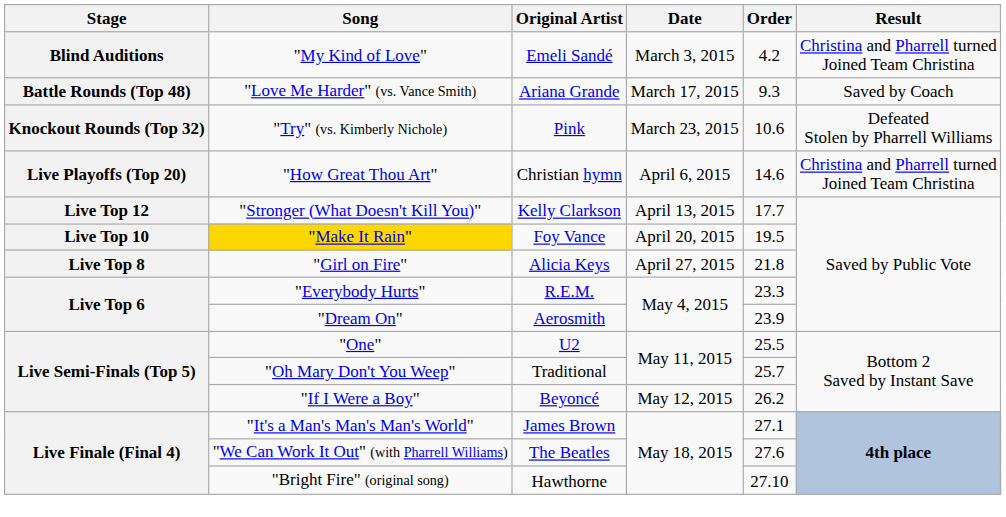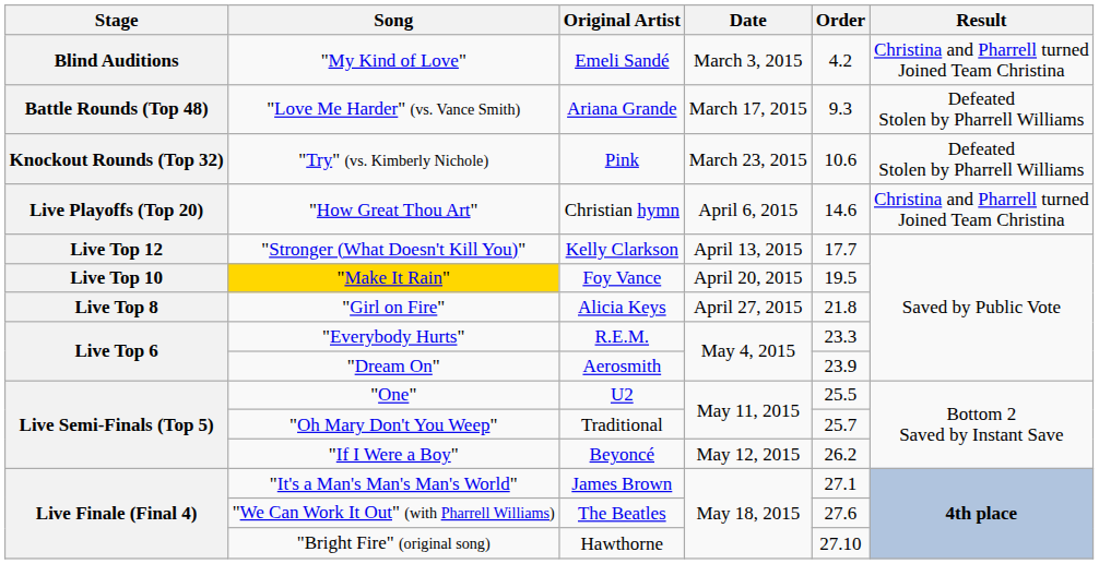"Love Me Harder" (vs. Vance Smith) | Result: Saved by Coach -> Defeated Stolen by Pharrell Williams
